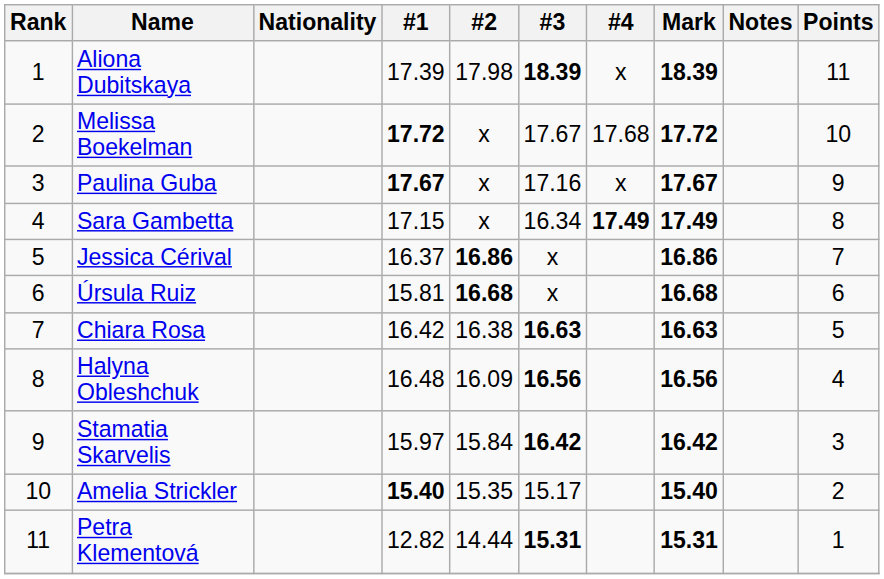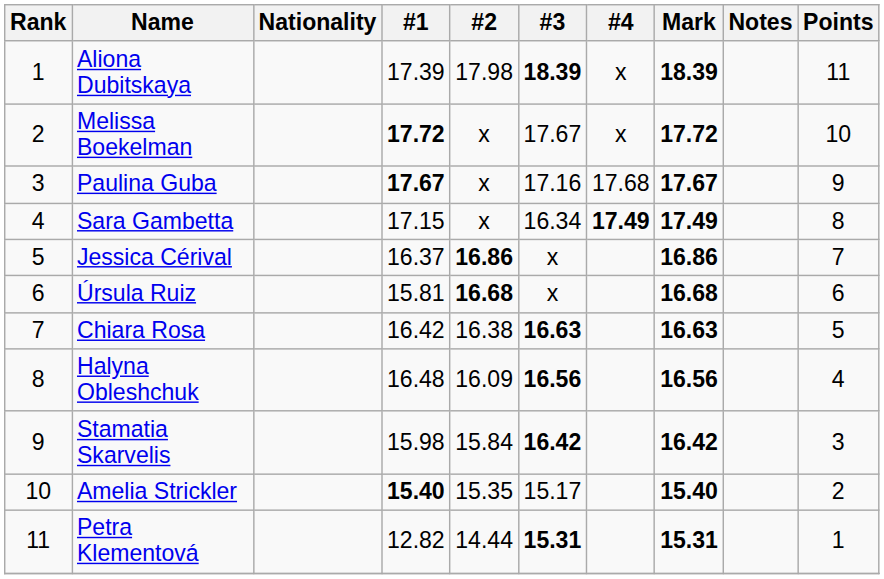Melissa Boekelman | #4: 17.68 -> x
Paulina Guba | #4: x -> 17.68
Stamatia Skarvelis | #1: 15.97 -> 15.98
